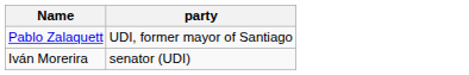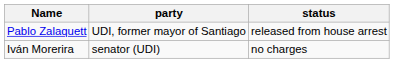+ column: status | released from house arrest | no charges
